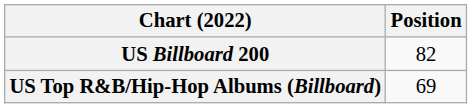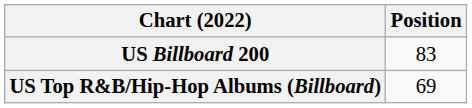US Billboard 200 | Position: 82 -> 83
